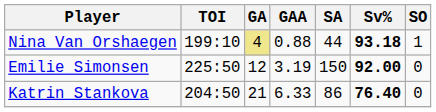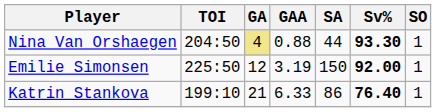Nina Van Orshaegen | TOI: 199:10 -> 204:50
Nina Van Orshaegen | Sv%: 93.18 -> 93.30
Emilie Simonsen | SO: 0 -> 1
Katrin Stankova | TOI: 204:50 -> 199:10
Katrin Stankova | SO: 0 -> 1
